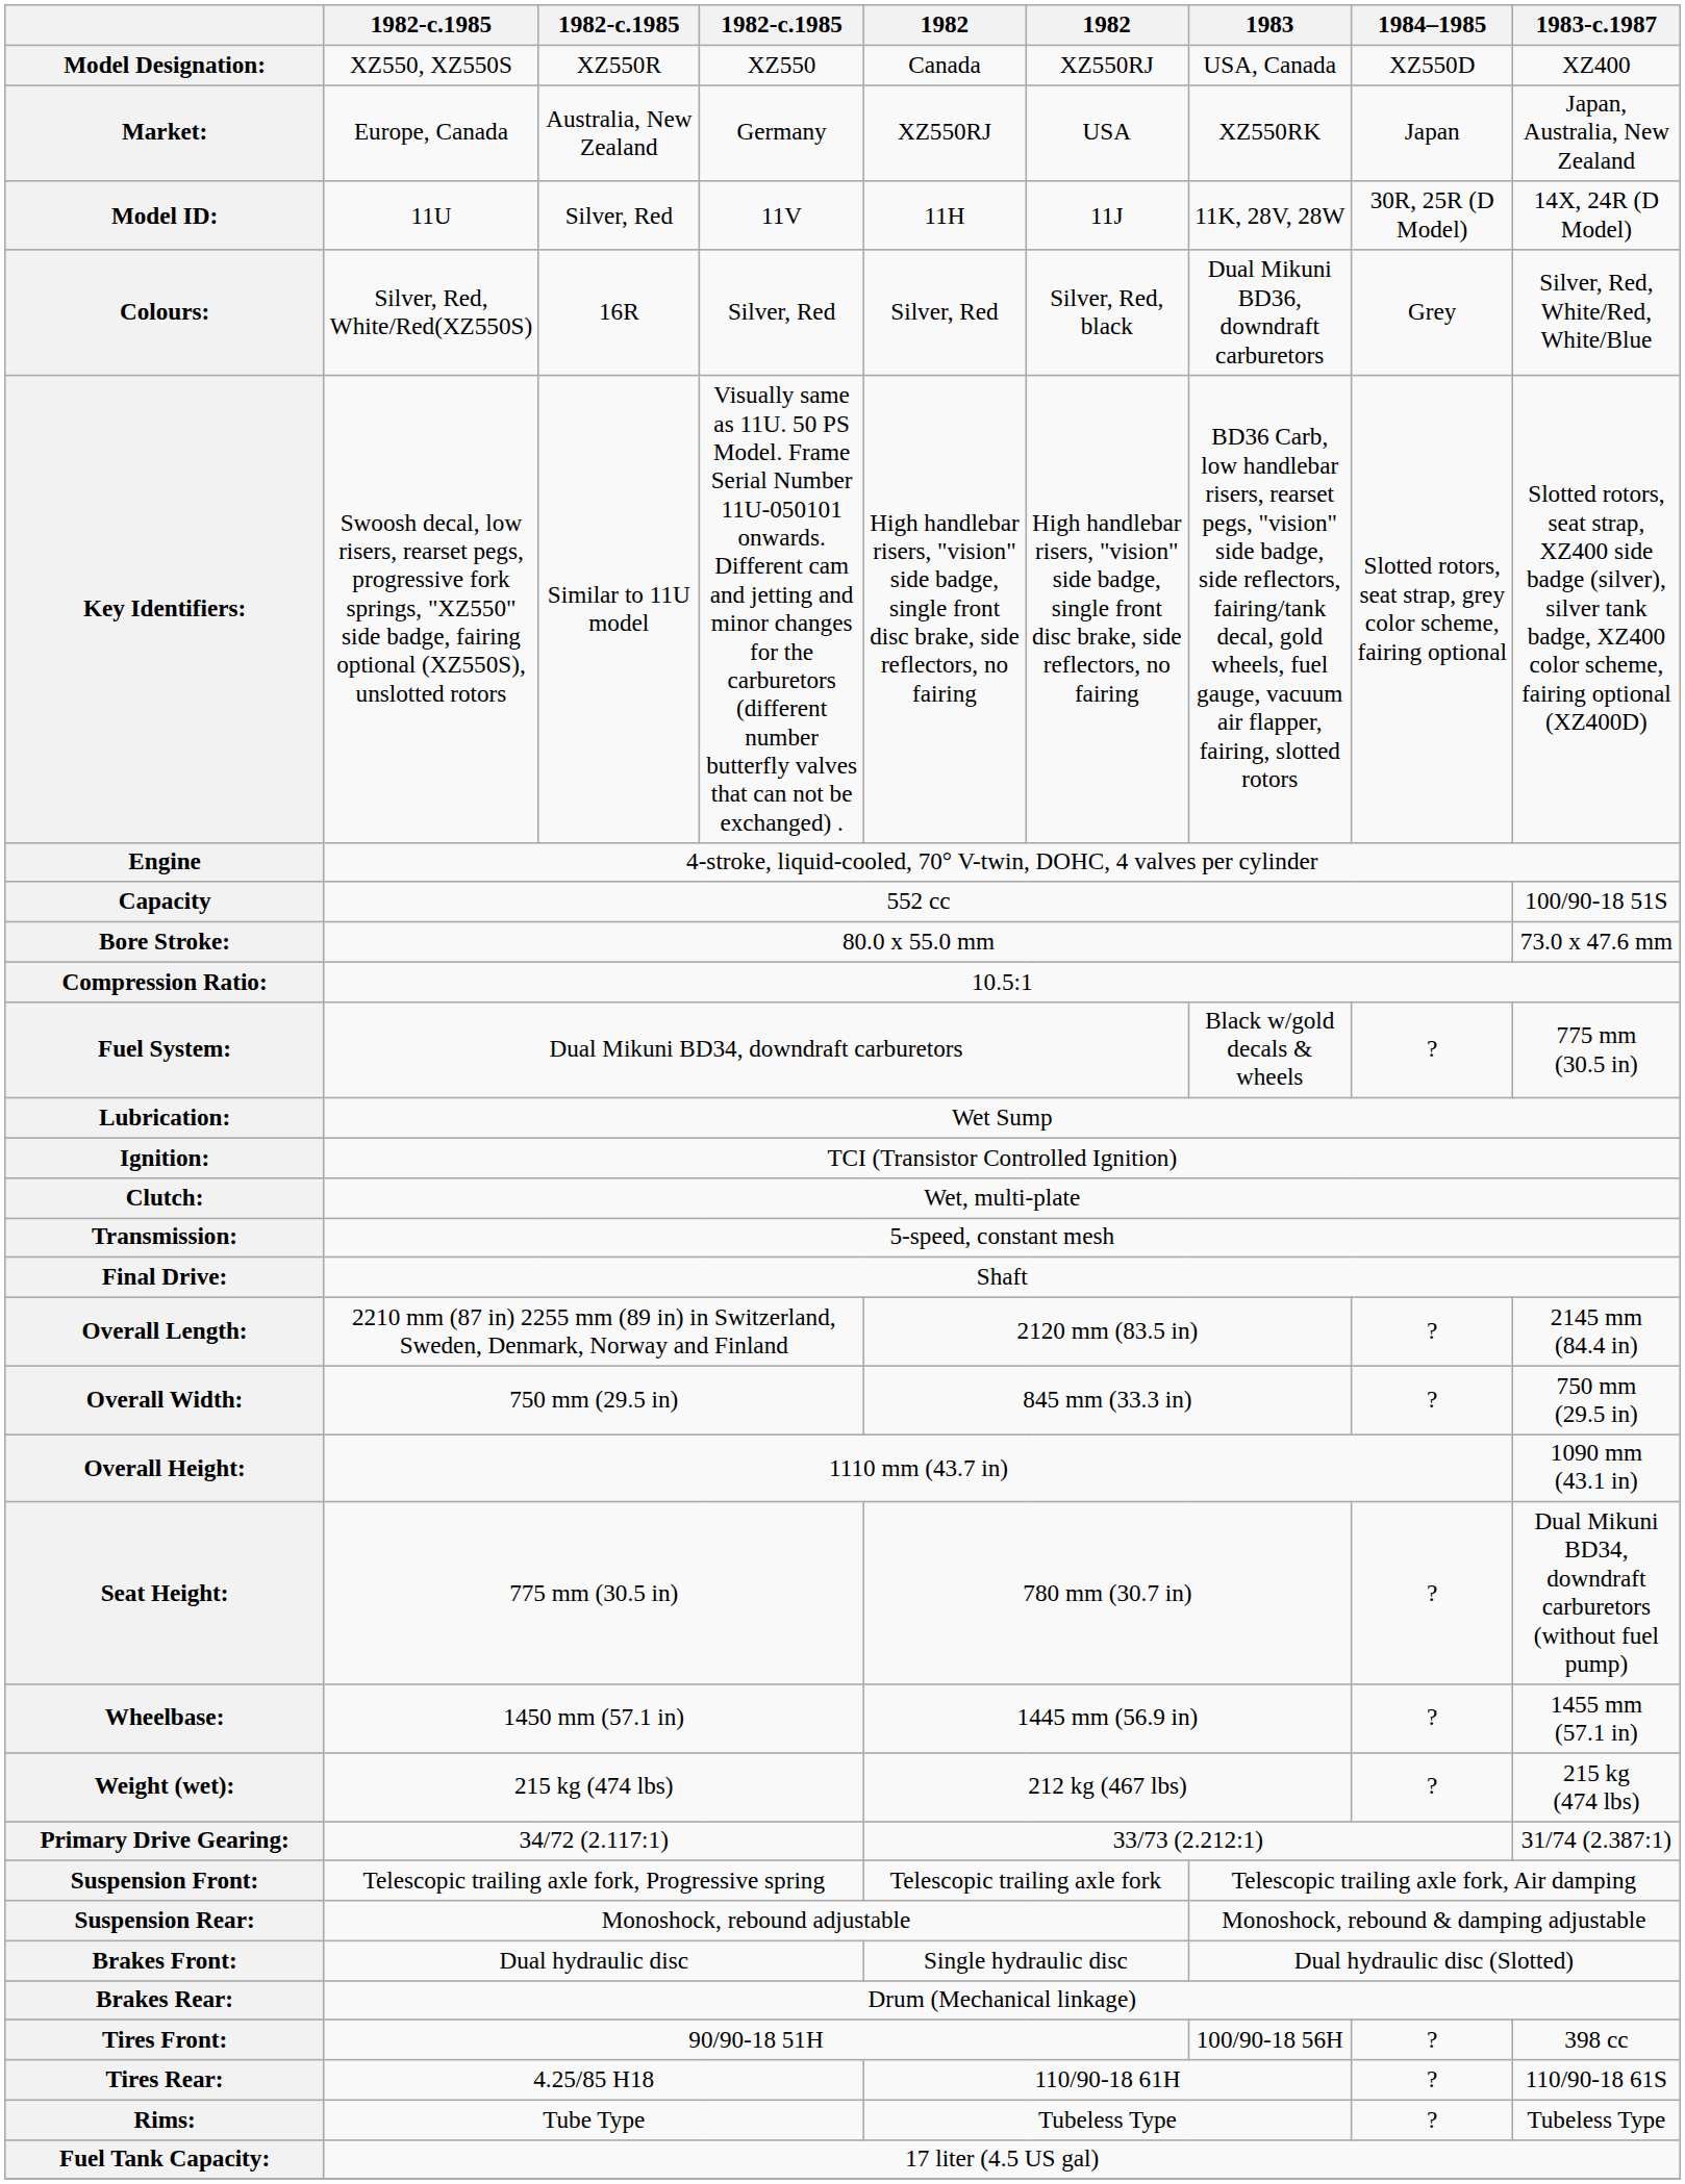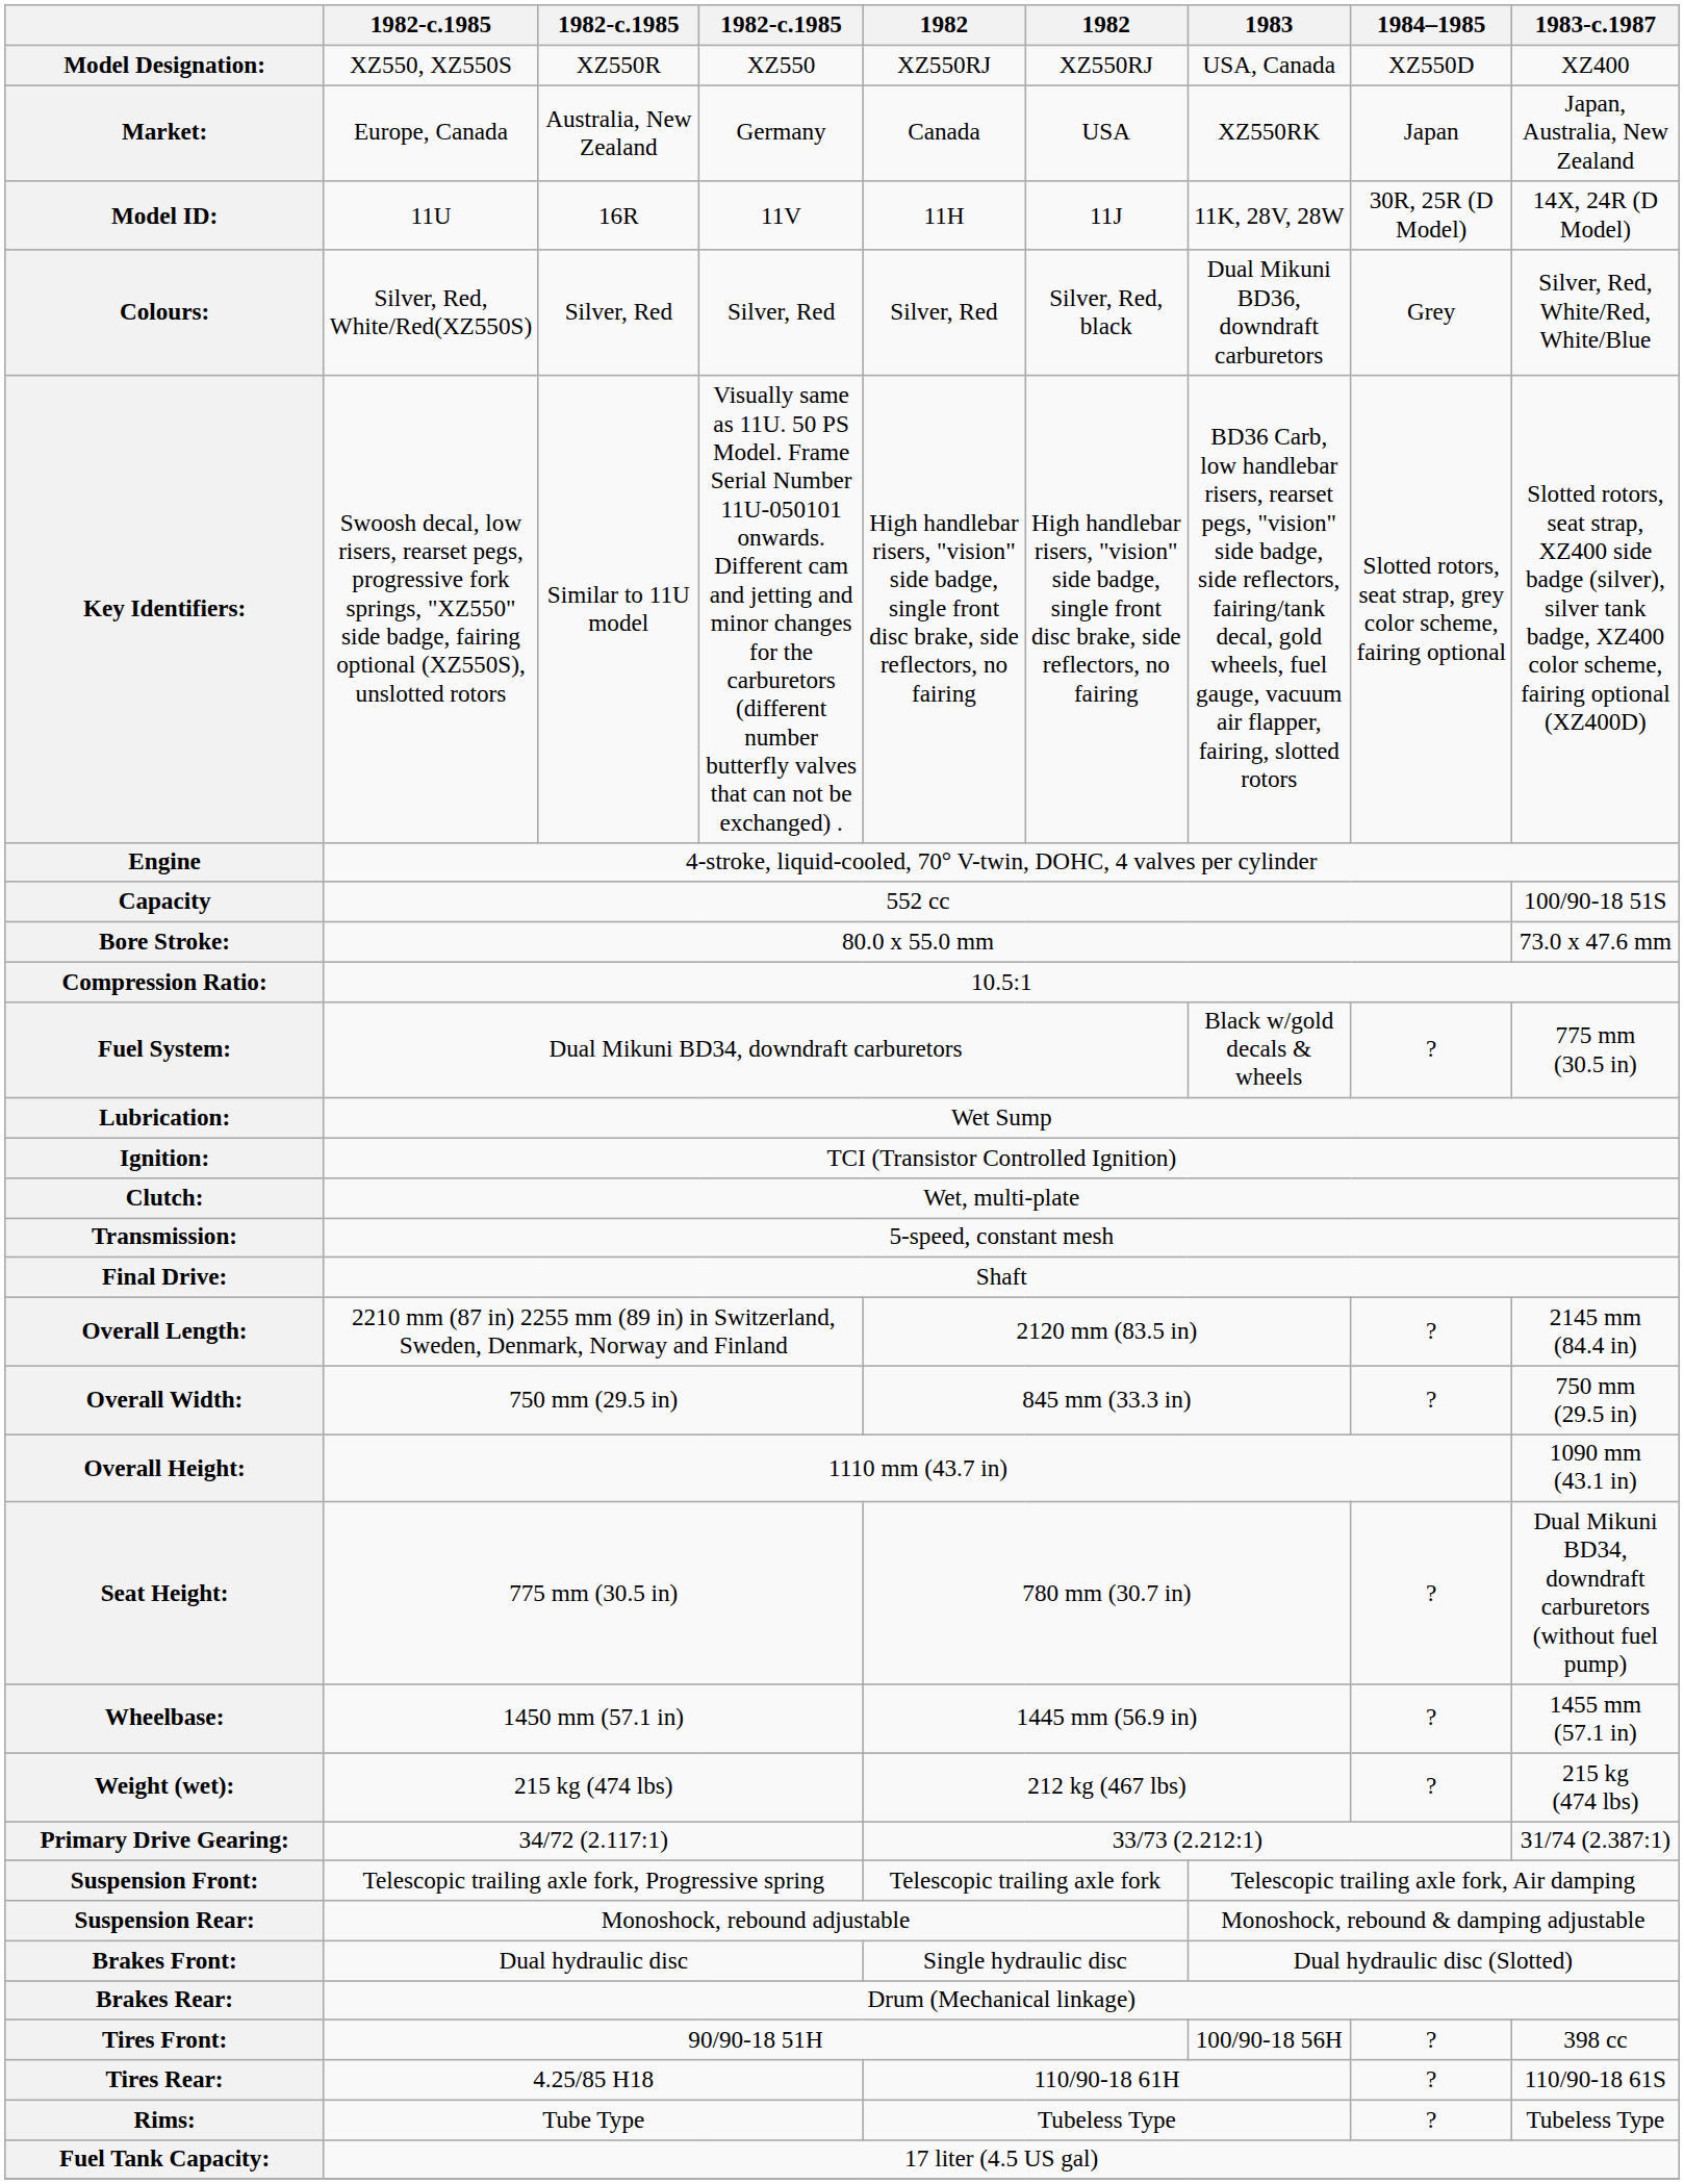Model Designation: | column 5: Canada -> XZ550RJ
Market: | column 5: XZ550RJ -> Canada
Model ID: | column 3: Silver, Red -> 16R
Colours: | column 3: 16R -> Silver, Red
